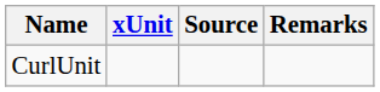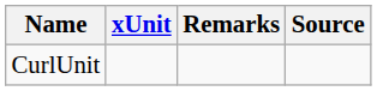columns swapped: Source <-> Remarks
